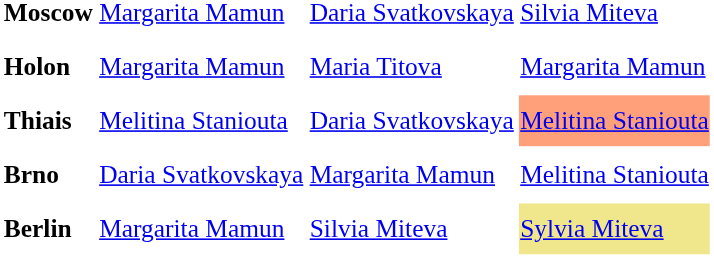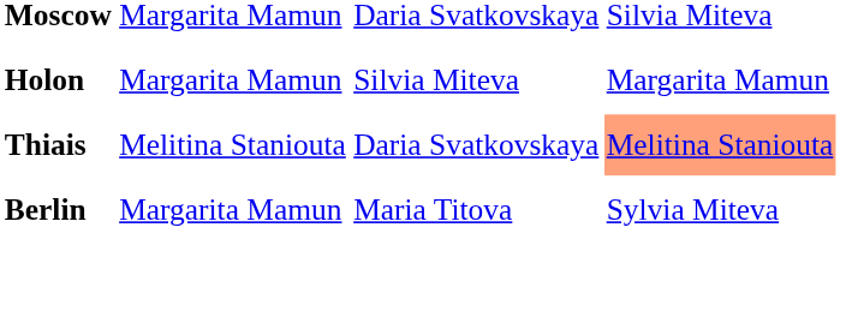Holon | column 3: Maria Titova -> Silvia Miteva
- row: Brno | Daria Svatkovskaya | Margarita Mamun | Melitina Staniouta
Berlin | column 3: Silvia Miteva -> Maria Titova
Berlin | column 4: khaki background -> no background
